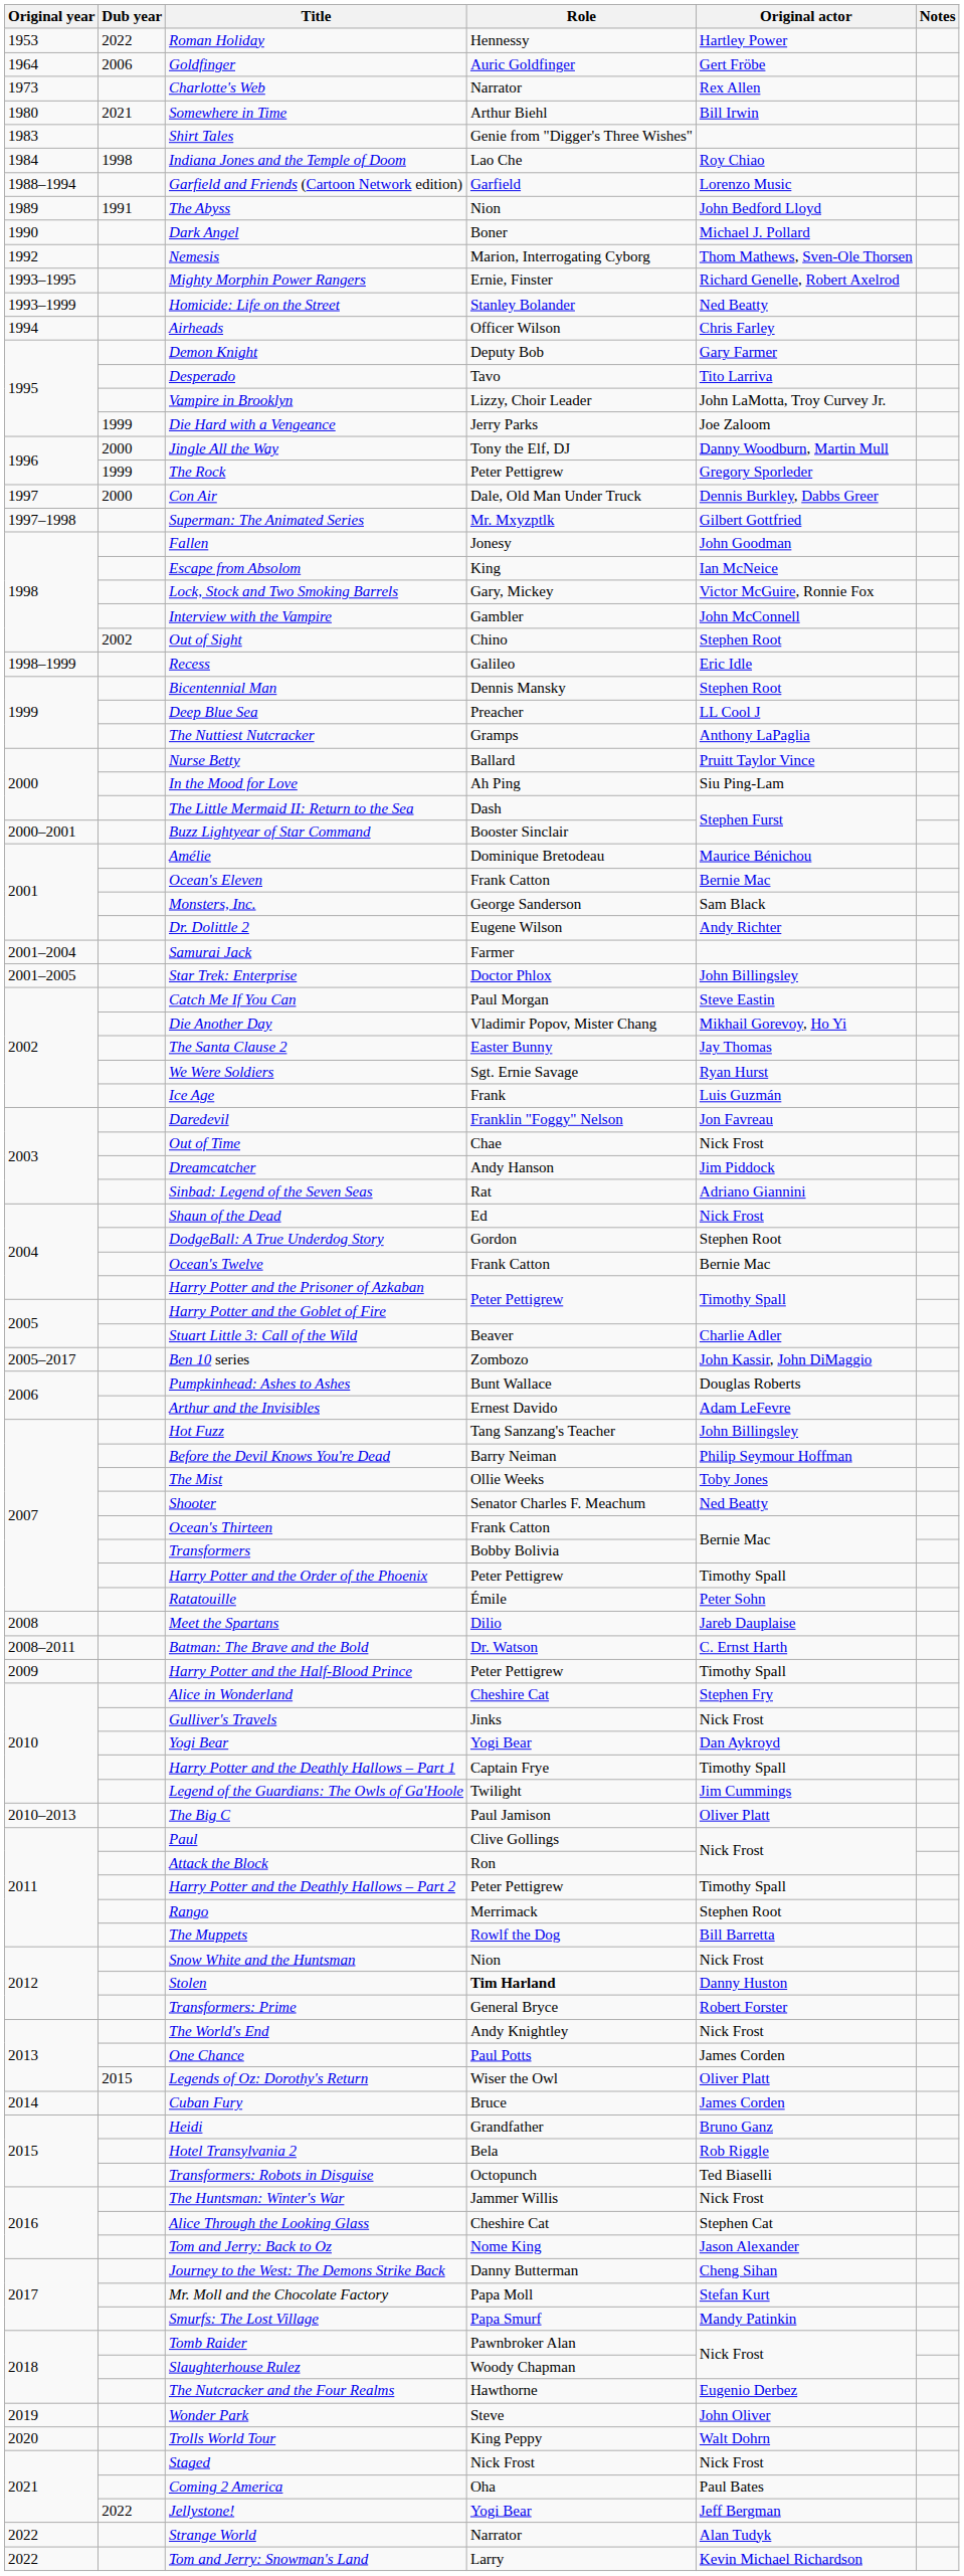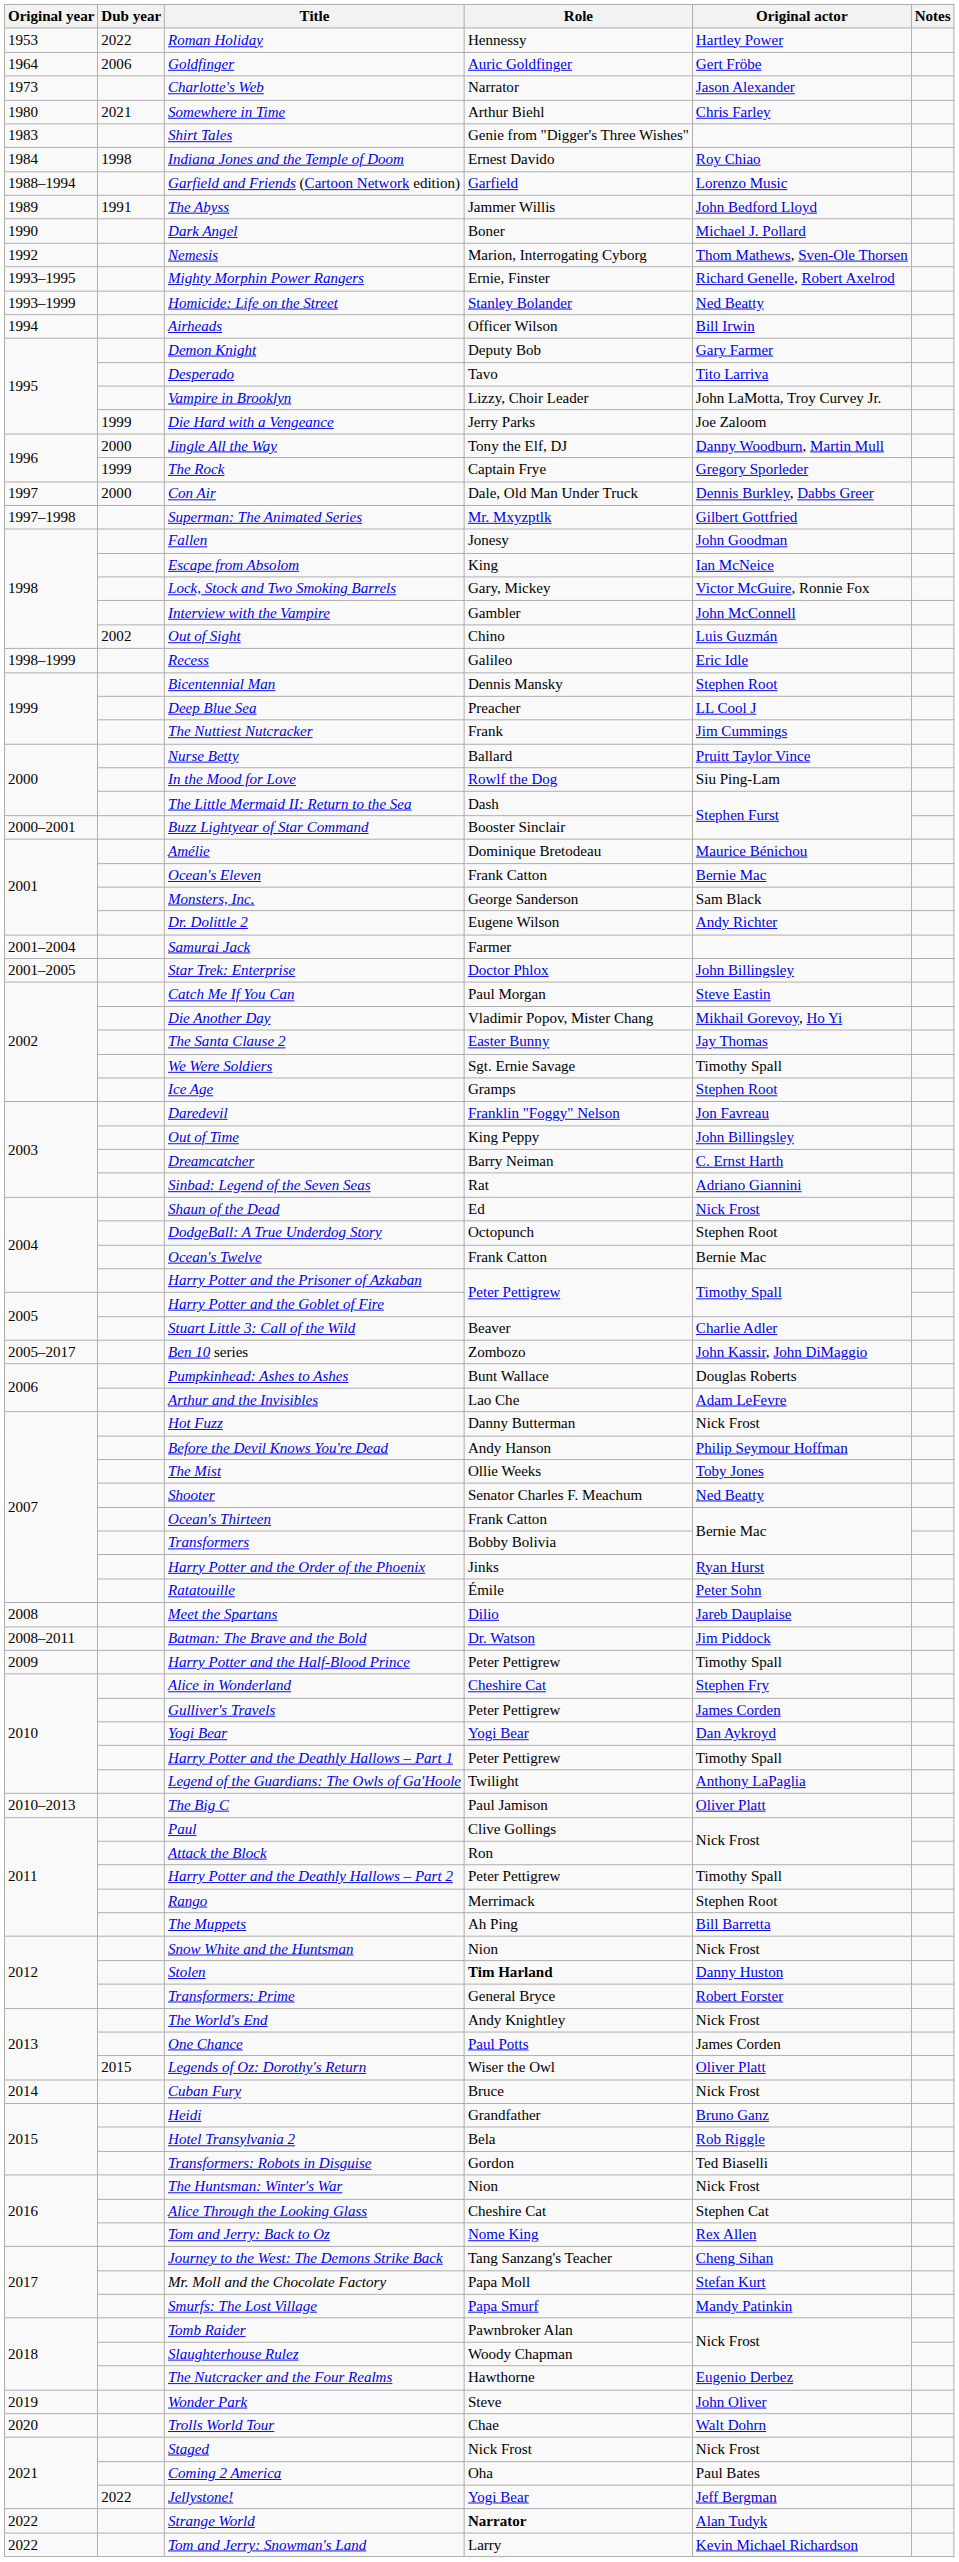Charlotte's Web | Original actor: Rex Allen -> Jason Alexander
Somewhere in Time | Original actor: Bill Irwin -> Chris Farley
Indiana Jones and the Temple of Doom | Role: Lao Che -> Ernest Davido
The Abyss | Role: Nion -> Jammer Willis
Airheads | Original actor: Chris Farley -> Bill Irwin
The Rock | Role: Peter Pettigrew -> Captain Frye
Out of Sight | Original actor: Stephen Root -> Luis Guzmán
The Nuttiest Nutcracker | Role: Gramps -> Frank
The Nuttiest Nutcracker | Original actor: Anthony LaPaglia -> Jim Cummings
In the Mood for Love | Role: Ah Ping -> Rowlf the Dog
We Were Soldiers | Original actor: Ryan Hurst -> Timothy Spall
Ice Age | Role: Frank -> Gramps
Ice Age | Original actor: Luis Guzmán -> Stephen Root
Out of Time | Role: Chae -> King Peppy
Out of Time | Original actor: Nick Frost -> John Billingsley
Dreamcatcher | Role: Andy Hanson -> Barry Neiman
Dreamcatcher | Original actor: Jim Piddock -> C. Ernst Harth
DodgeBall: A True Underdog Story | Role: Gordon -> Octopunch
Arthur and the Invisibles | Role: Ernest Davido -> Lao Che
Hot Fuzz | Role: Tang Sanzang's Teacher -> Danny Butterman
Hot Fuzz | Original actor: John Billingsley -> Nick Frost
Before the Devil Knows You're Dead | Role: Barry Neiman -> Andy Hanson
Harry Potter and the Order of the Phoenix | Role: Peter Pettigrew -> Jinks
Harry Potter and the Order of the Phoenix | Original actor: Timothy Spall -> Ryan Hurst
Batman: The Brave and the Bold | Original actor: C. Ernst Harth -> Jim Piddock
Gulliver's Travels | Role: Jinks -> Peter Pettigrew
Gulliver's Travels | Original actor: Nick Frost -> James Corden
Harry Potter and the Deathly Hallows – Part 1 | Role: Captain Frye -> Peter Pettigrew
Legend of the Guardians: The Owls of Ga'Hoole | Original actor: Jim Cummings -> Anthony LaPaglia
The Muppets | Role: Rowlf the Dog -> Ah Ping
Cuban Fury | Original actor: James Corden -> Nick Frost
Transformers: Robots in Disguise | Role: Octopunch -> Gordon
The Huntsman: Winter's War | Role: Jammer Willis -> Nion
Tom and Jerry: Back to Oz | Original actor: Jason Alexander -> Rex Allen
Journey to the West: The Demons Strike Back | Role: Danny Butterman -> Tang Sanzang's Teacher
Trolls World Tour | Role: King Peppy -> Chae
Strange World | Role: normal -> bold
